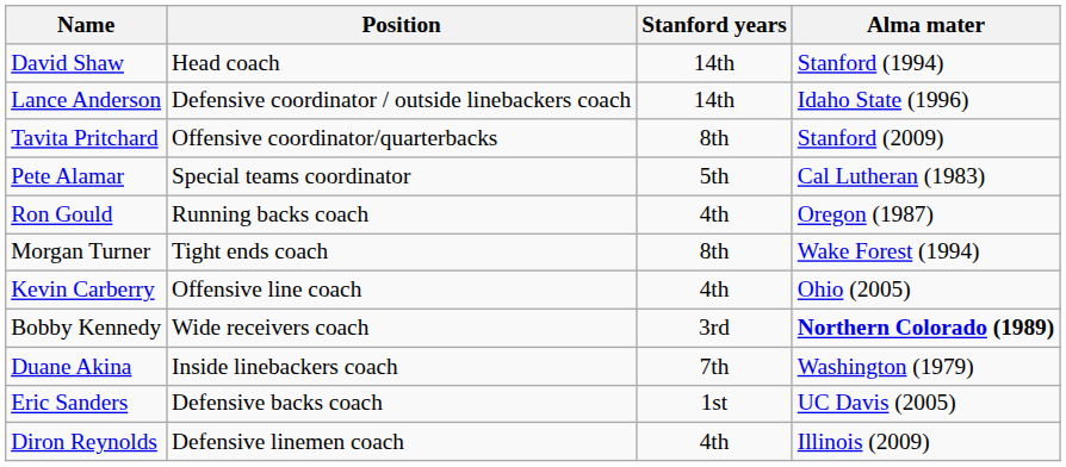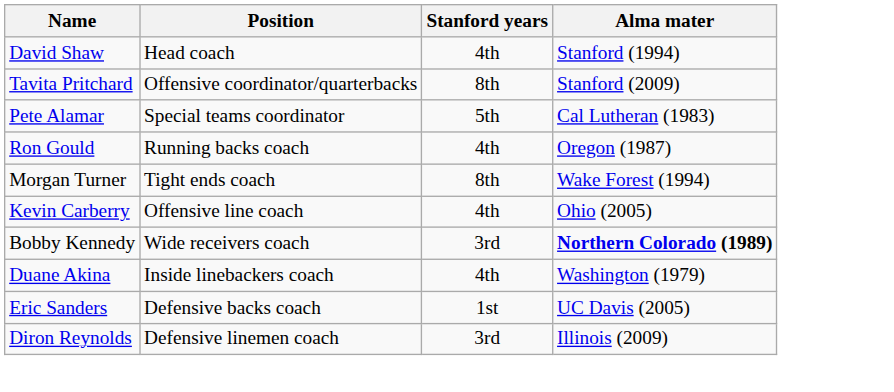David Shaw | Stanford years: 14th -> 4th
- row: Lance Anderson | Defensive coordinator / outside linebackers coach | 14th | Idaho State (1996)
Duane Akina | Stanford years: 7th -> 4th
Diron Reynolds | Stanford years: 4th -> 3rd
